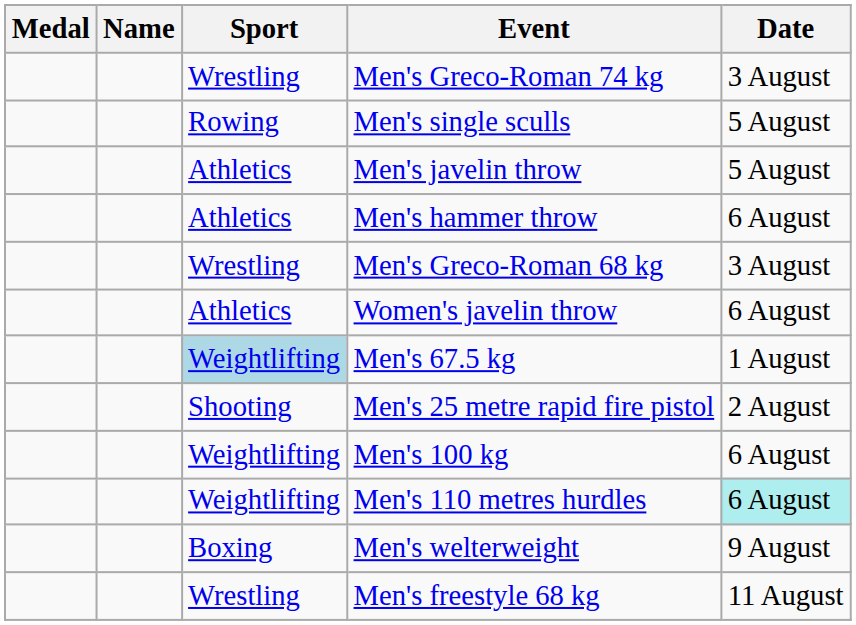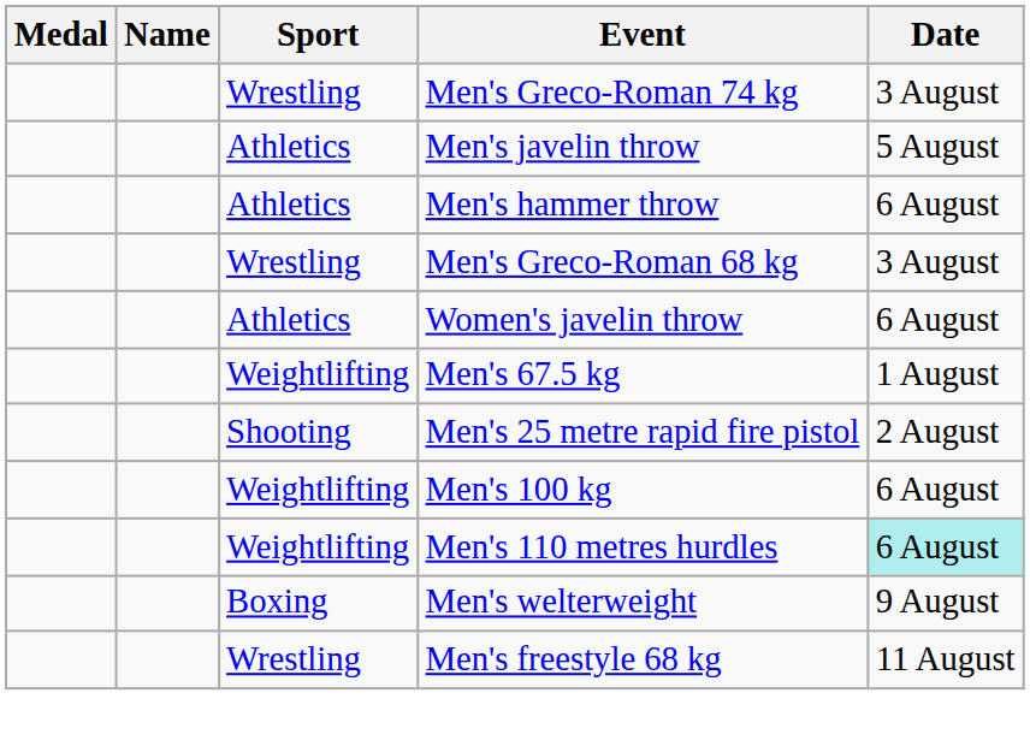- row: Rowing | Men's single sculls | 5 August
Men's 67.5 kg | Sport: lightblue background -> no background
